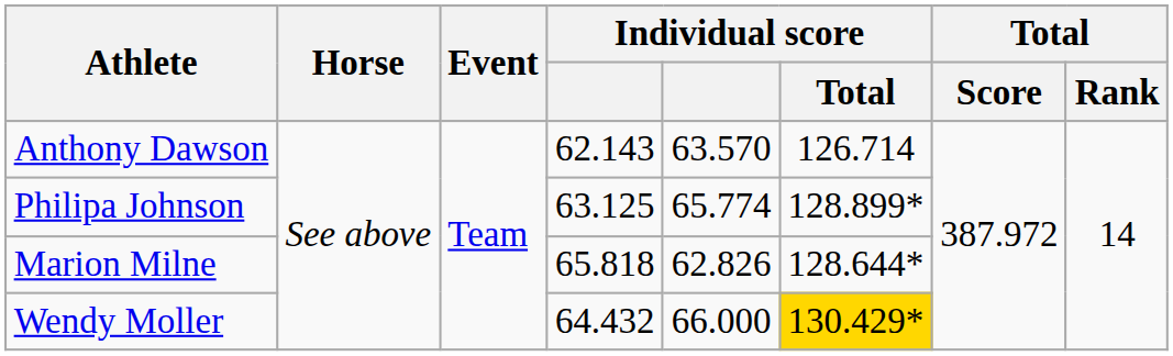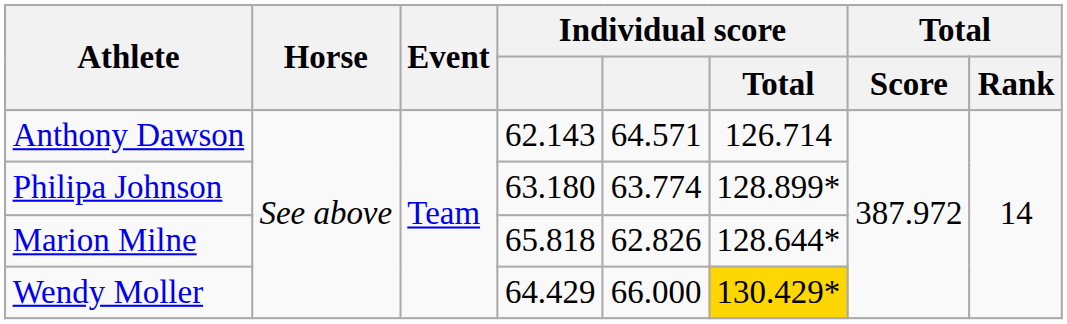Anthony Dawson | column 5: 63.570 -> 64.571
Philipa Johnson | column 4: 63.125 -> 63.180
Philipa Johnson | column 5: 65.774 -> 63.774
Wendy Moller | column 4: 64.432 -> 64.429
